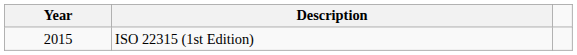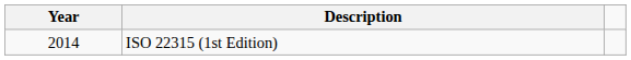ISO 22315 (1st Edition) | Year: 2015 -> 2014
